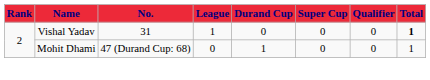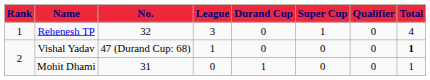+ row: 1 | Rehenesh TP | 32 | 3 | 0 | 1 | 0 | 4
Vishal Yadav | No.: 31 -> 47 (Durand Cup: 68)
Mohit Dhami | No.: 47 (Durand Cup: 68) -> 31
